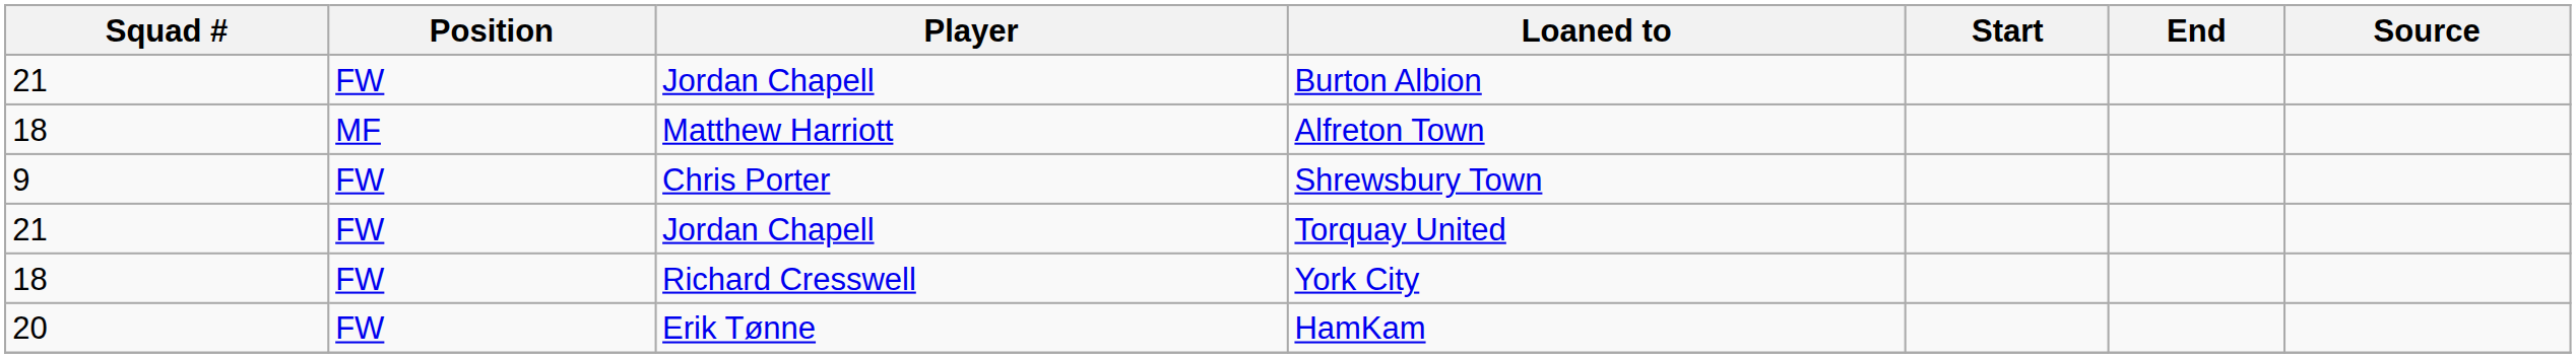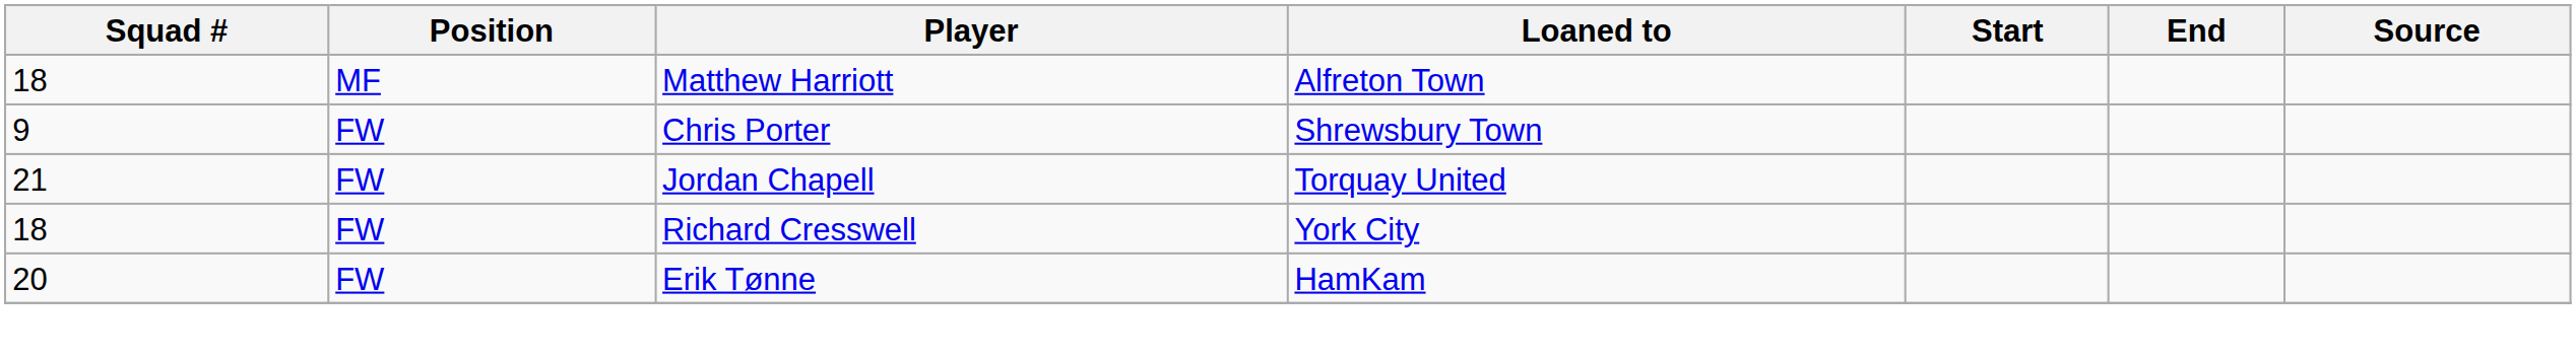- row: 21 | FW | Jordan Chapell | Burton Albion
